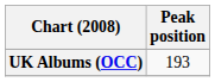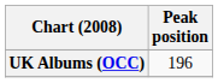UK Albums (OCC) | Peak position: 193 -> 196
